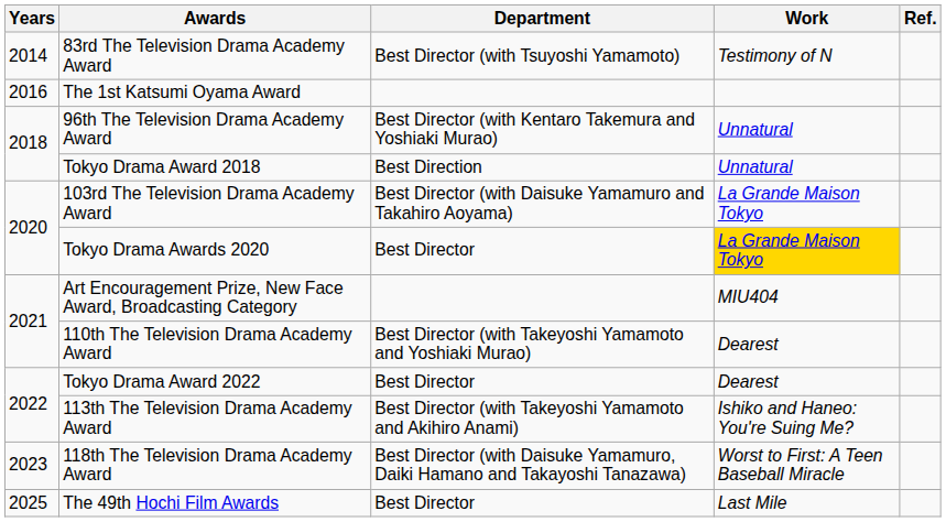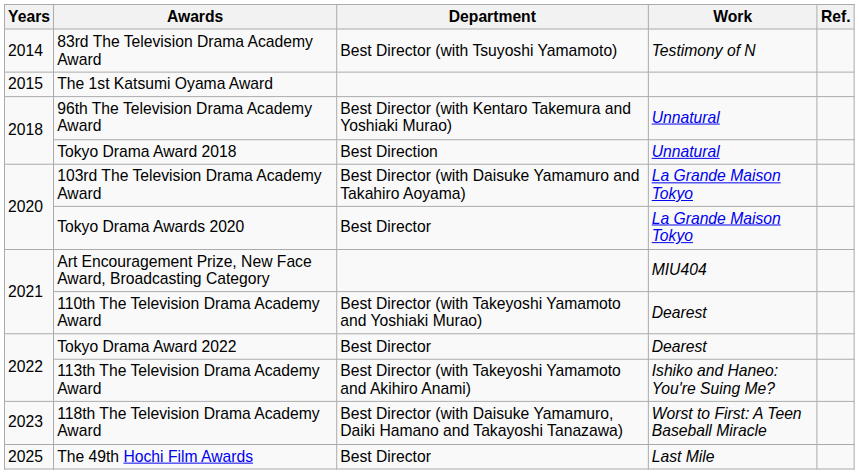The 1st Katsumi Oyama Award | Years: 2016 -> 2015
Tokyo Drama Awards 2020 | Work: gold background -> no background
